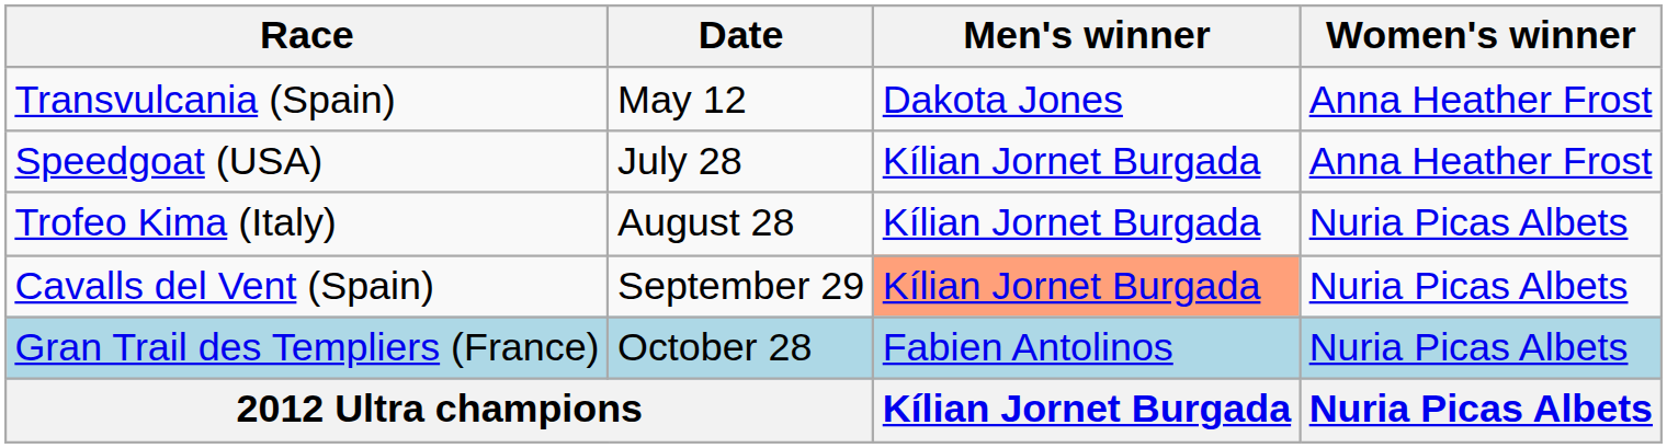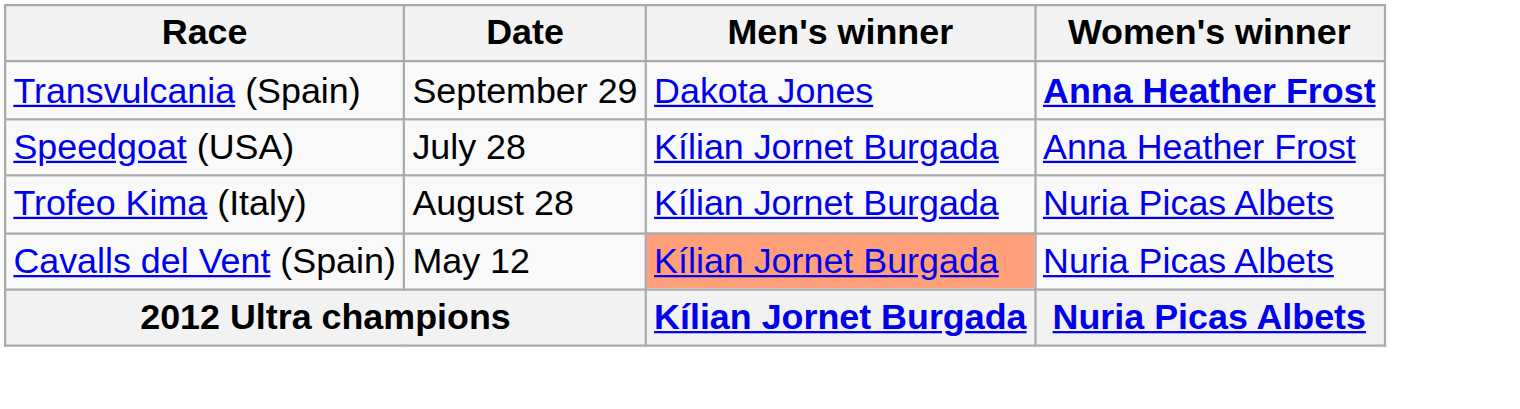Transvulcania (Spain) | Date: May 12 -> September 29
Transvulcania (Spain) | Women's winner: normal -> bold
Cavalls del Vent (Spain) | Date: September 29 -> May 12
- row: Gran Trail des Templiers (France) | October 28 | Fabien Antolinos | Nuria Picas Albets
